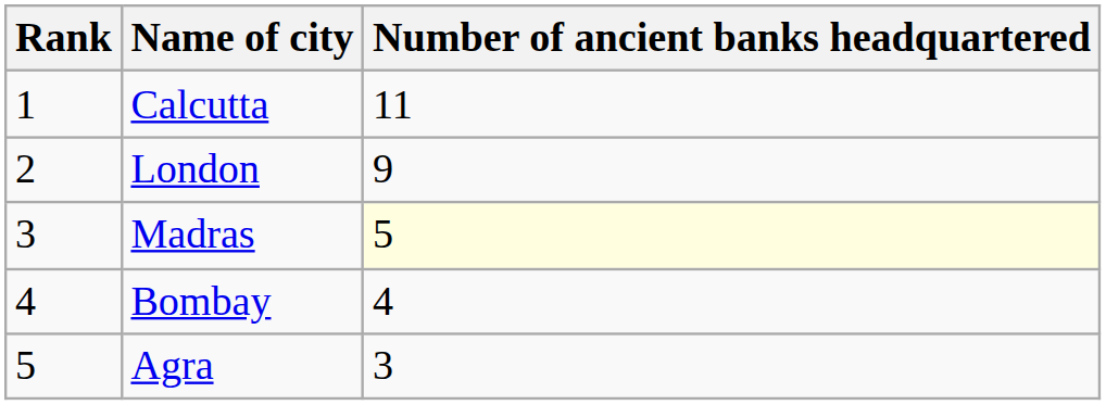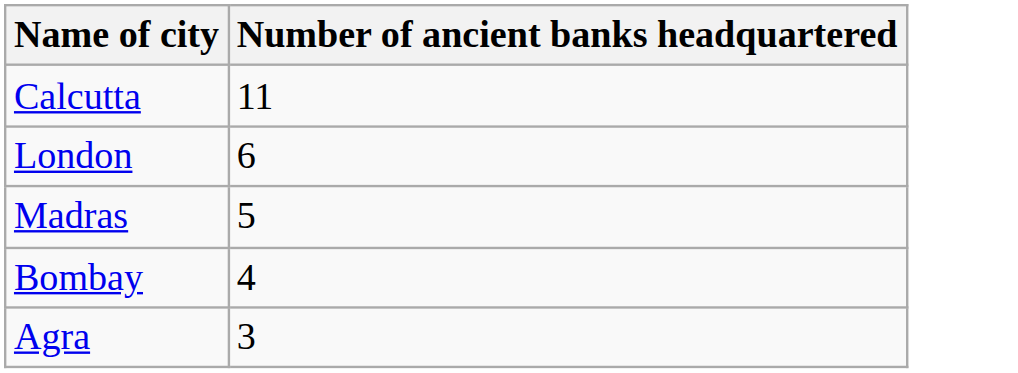- column: Rank | 1 | 2 | 3 | 4 | 5
London | Number of ancient banks headquartered: 9 -> 6
Madras | Number of ancient banks headquartered: lightyellow background -> no background
